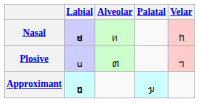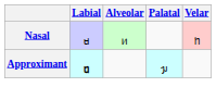Nasal | Labial: bold -> normal
- row: Plosive | ᥙ | ᥖ | ᥐ
